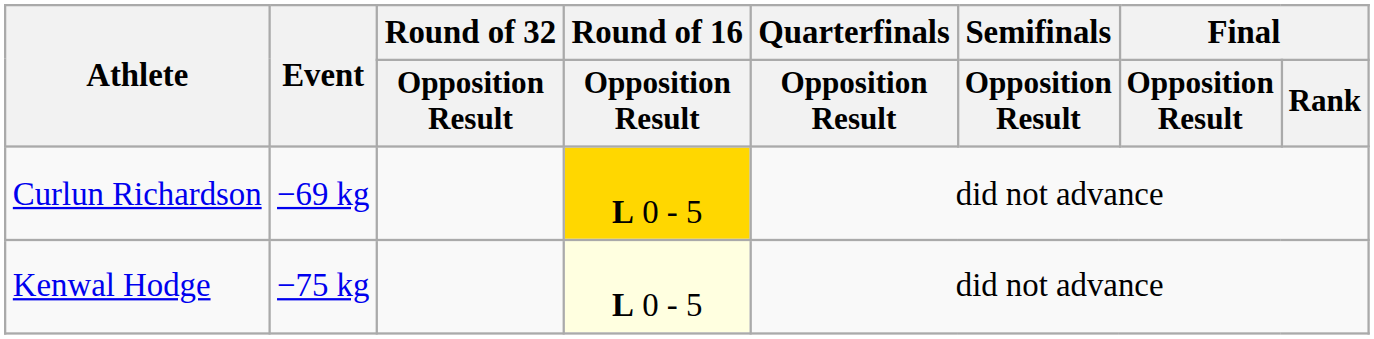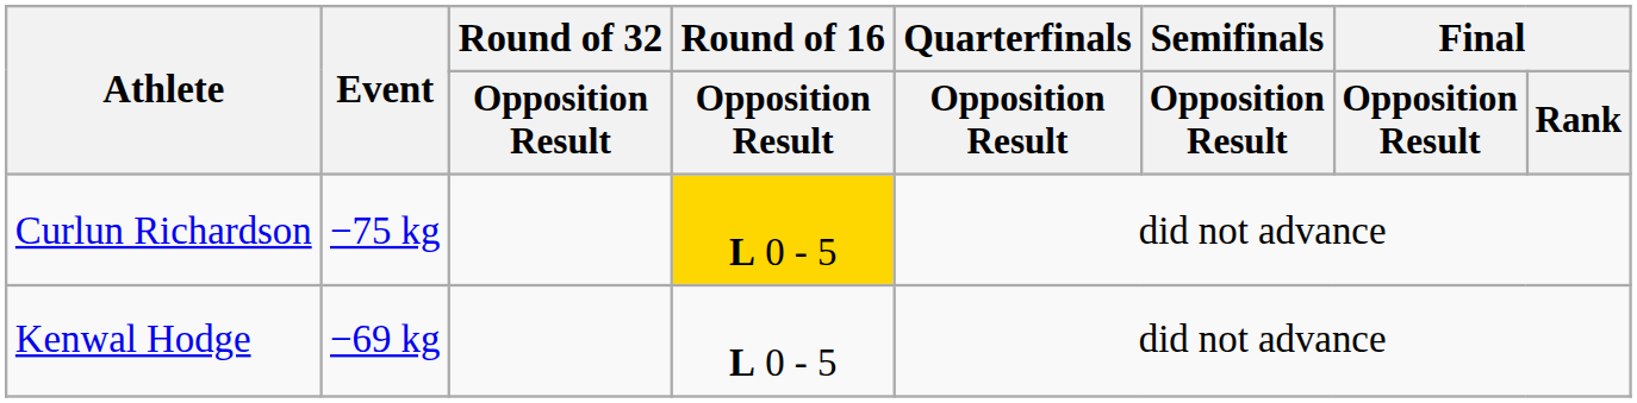Curlun Richardson | Event: −69 kg -> −75 kg
Kenwal Hodge | Event: −75 kg -> −69 kg
Kenwal Hodge | Round of 16 / Opposition Result: lightyellow background -> no background
